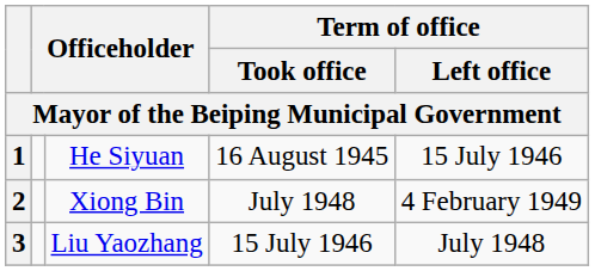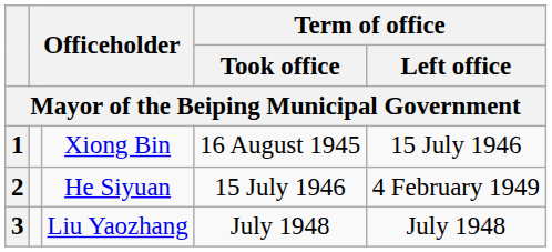1 | column 3: He Siyuan -> Xiong Bin
2 | column 3: Xiong Bin -> He Siyuan
2 | Term of office / Took office: July 1948 -> 15 July 1946
3 | Term of office / Took office: 15 July 1946 -> July 1948
